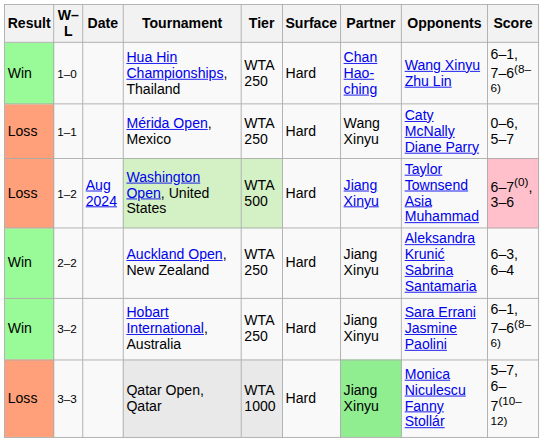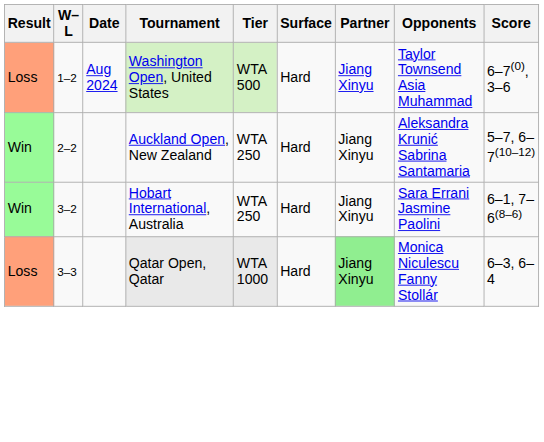- row: Win | 1–0 | Hua Hin Championships, Thailand | WTA 250 | Hard | Chan Hao-ching | Wang Xinyu Zhu Lin | 6–1, 7–6(8–6)
- row: Loss | 1–1 | Mérida Open, Mexico | WTA 250 | Hard | Wang Xinyu | Caty McNally Diane Parry | 0–6, 5–7
Washington Open, United States | Score: pink background -> no background
Auckland Open, New Zealand | Score: 6–3, 6–4 -> 5–7, 6–7(10–12)
Qatar Open, Qatar | Score: 5–7, 6–7(10–12) -> 6–3, 6–4
